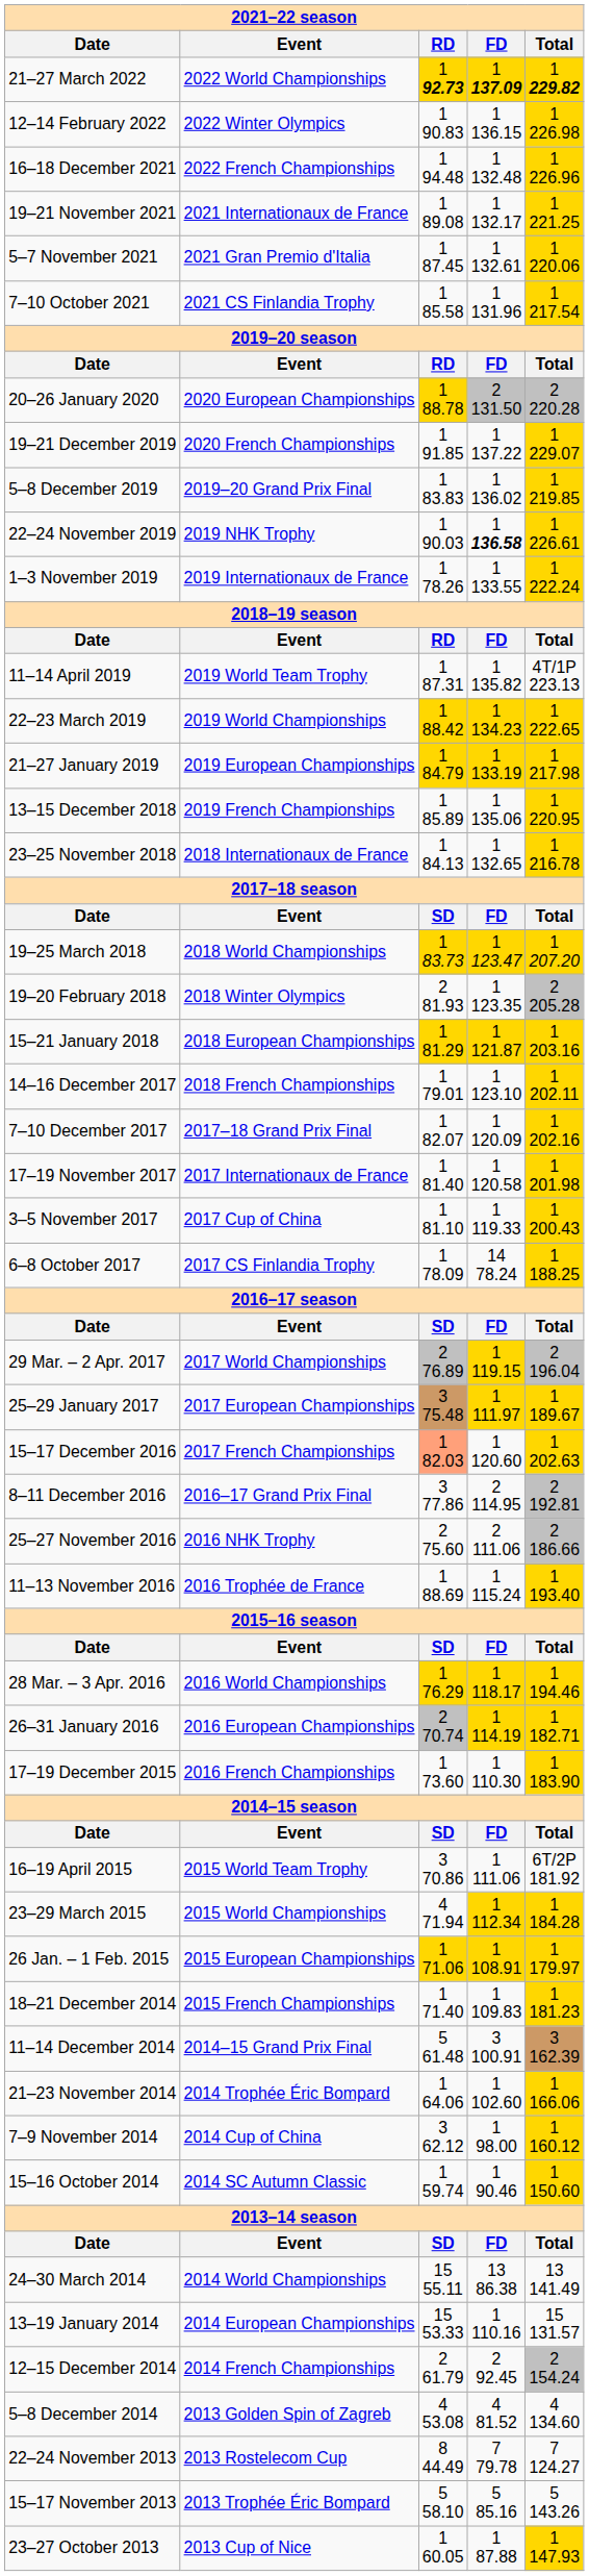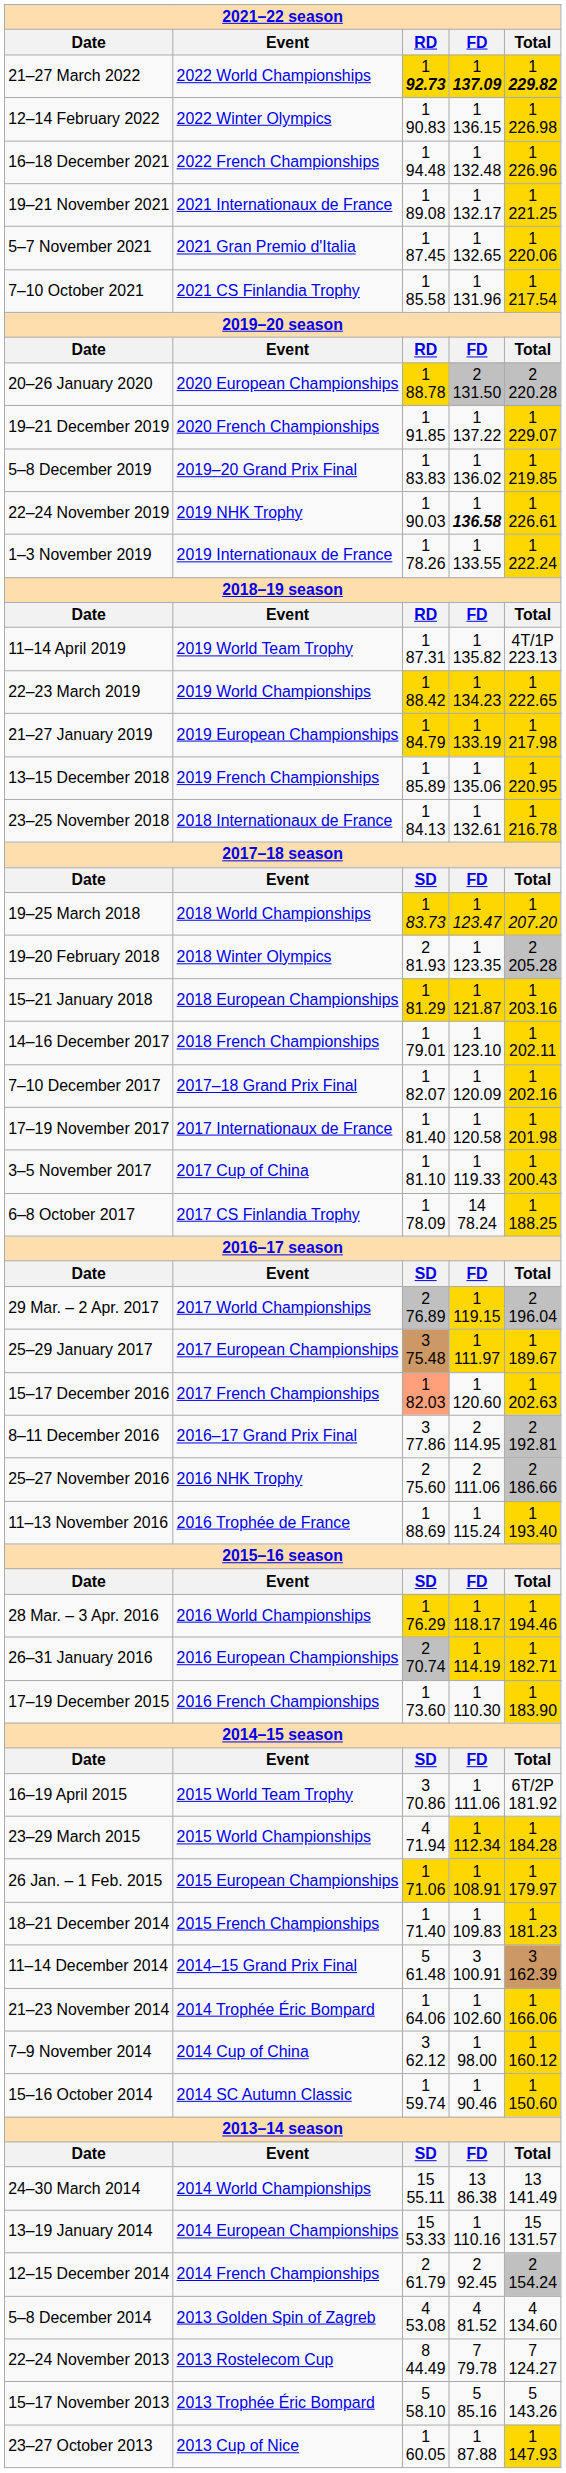5–7 November 2021 | column 4: 1 132.61 -> 1 132.65
23–25 November 2018 | column 4: 1 132.65 -> 1 132.61
